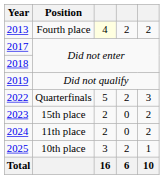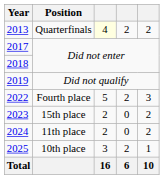2013 | Position: Fourth place -> Quarterfinals
2022 | Position: Quarterfinals -> Fourth place
